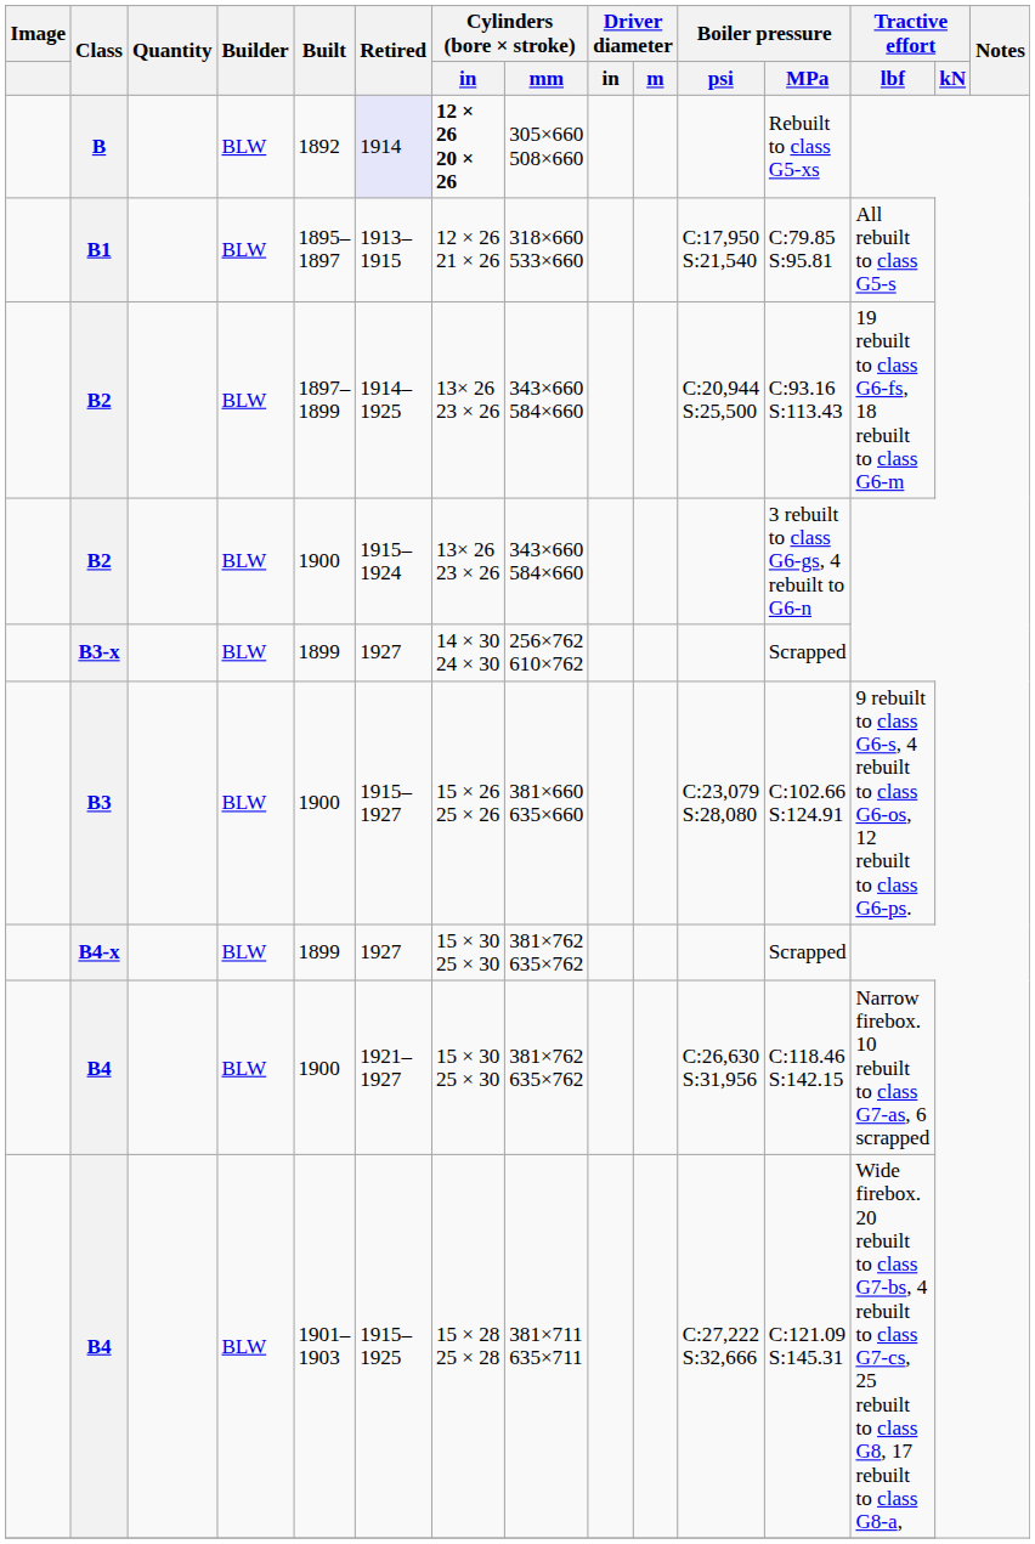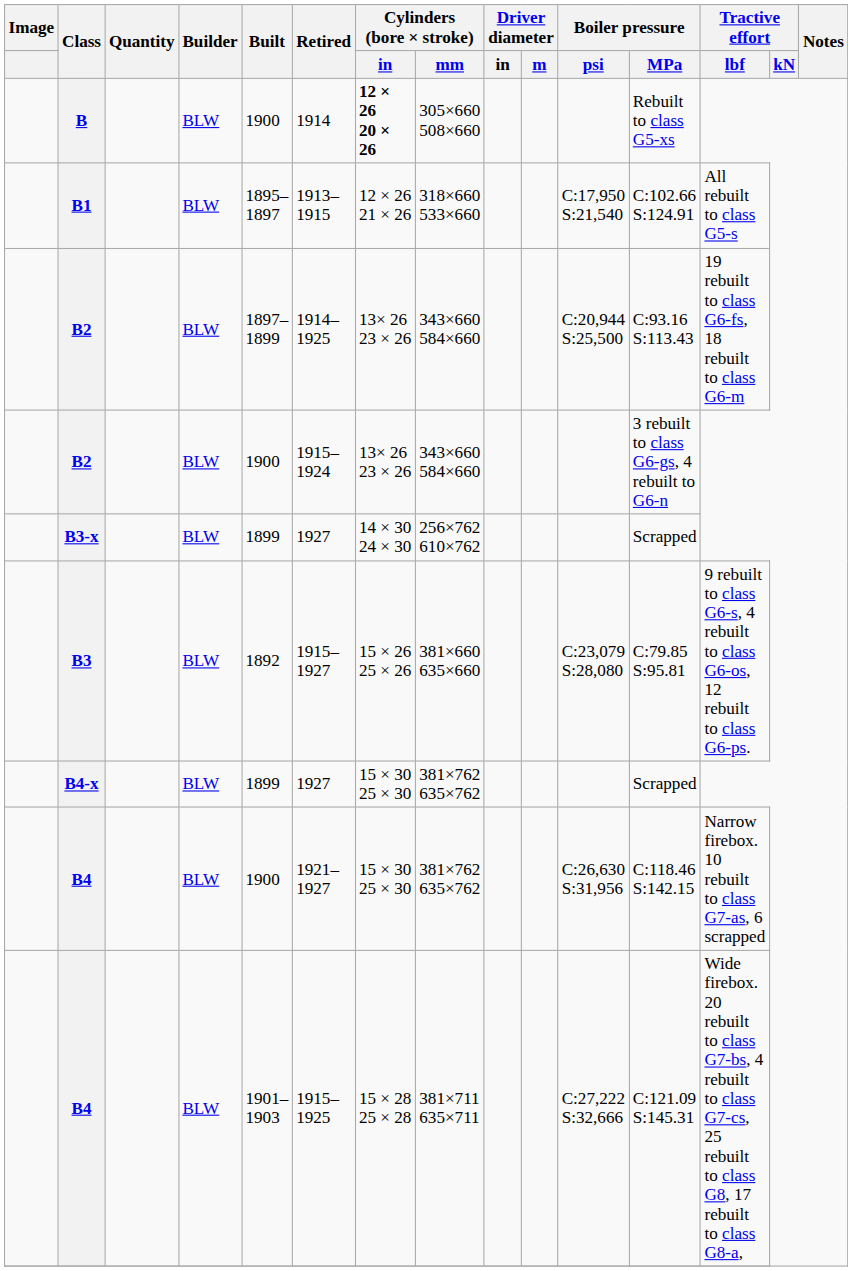B | Built: 1892 -> 1900
B | Retired: lavender background -> no background
B1 | Boiler pressure / MPa: C:79.85 S:95.81 -> C:102.66 S:124.91
B3 | Built: 1900 -> 1892
B3 | Boiler pressure / MPa: C:102.66 S:124.91 -> C:79.85 S:95.81
